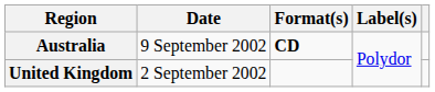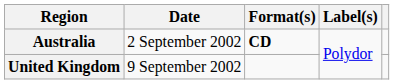Australia | Date: 9 September 2002 -> 2 September 2002
United Kingdom | Date: 2 September 2002 -> 9 September 2002
